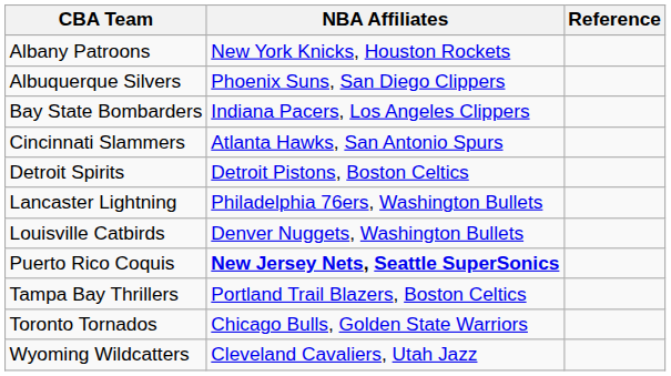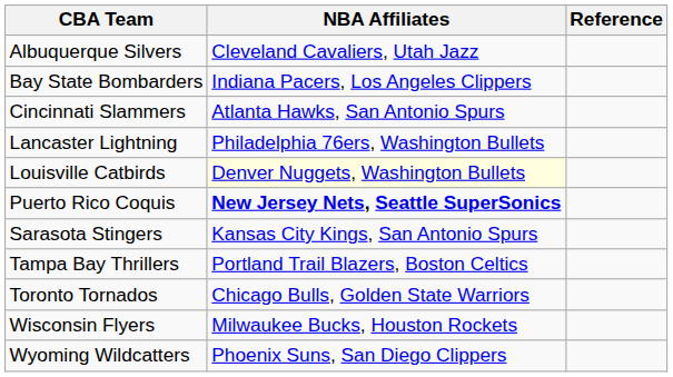- row: Albany Patroons | New York Knicks, Houston Rockets
Albuquerque Silvers | NBA Affiliates: Phoenix Suns, San Diego Clippers -> Cleveland Cavaliers, Utah Jazz
- row: Detroit Spirits | Detroit Pistons, Boston Celtics
Louisville Catbirds | NBA Affiliates: no background -> lightyellow background
+ row: Sarasota Stingers | Kansas City Kings, San Antonio Spurs
+ row: Wisconsin Flyers | Milwaukee Bucks, Houston Rockets
Wyoming Wildcatters | NBA Affiliates: Cleveland Cavaliers, Utah Jazz -> Phoenix Suns, San Diego Clippers
